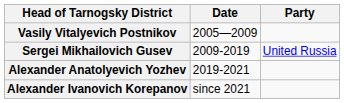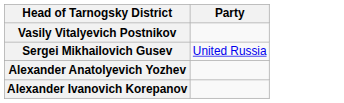- column: Date | 2005—2009 | 2009-2019 | 2019-2021 | since 2021
